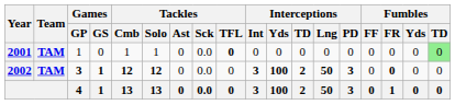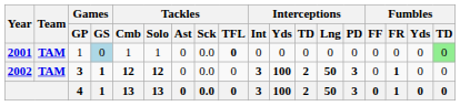2001 | Games / GS: no background -> lightblue background
2002 | Fumbles / FR: 0 -> 1
